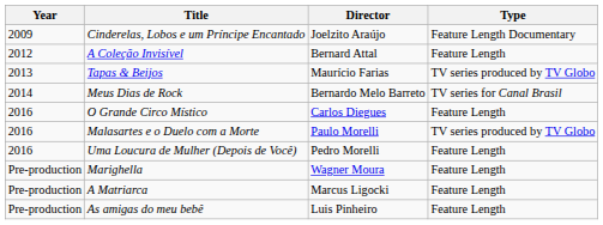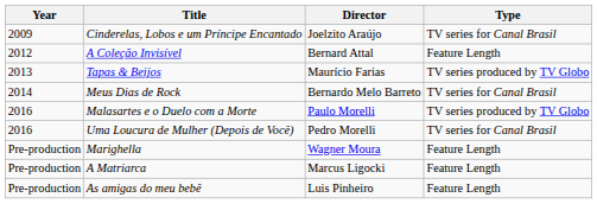Cinderelas, Lobos e um Príncipe Encantado | Type: Feature Length Documentary -> TV series for Canal Brasil
- row: 2016 | O Grande Circo Místico | Carlos Diegues | Feature Length
Uma Loucura de Mulher (Depois de Você) | Type: Feature Length -> TV series for Canal Brasil
